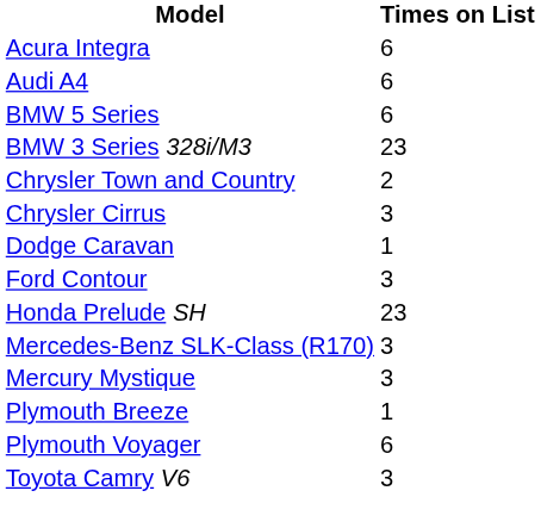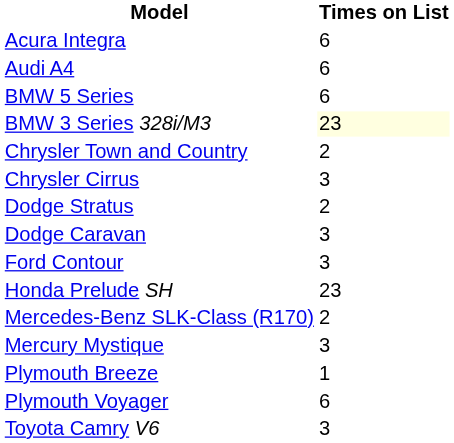BMW 3 Series 328i/M3 | Times on List: no background -> lightyellow background
+ row: Dodge Stratus | 2
Dodge Caravan | Times on List: 1 -> 3
Mercedes-Benz SLK-Class (R170) | Times on List: 3 -> 2
